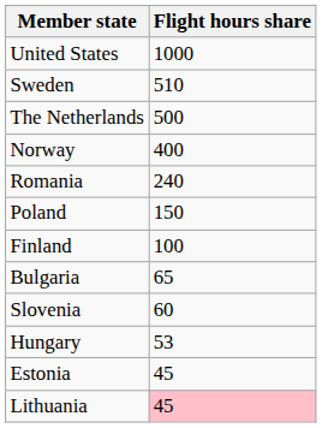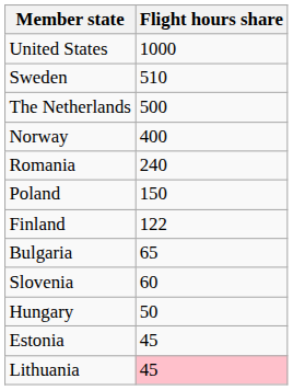Finland | Flight hours share: 100 -> 122
Hungary | Flight hours share: 53 -> 50
